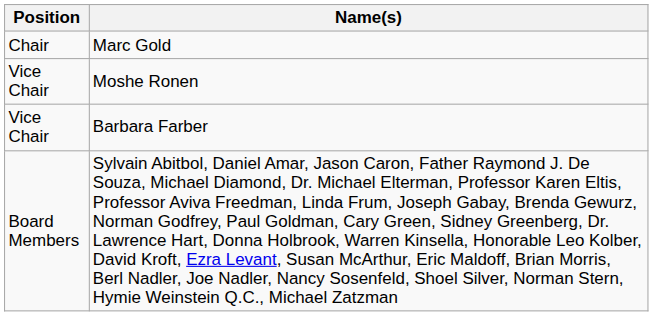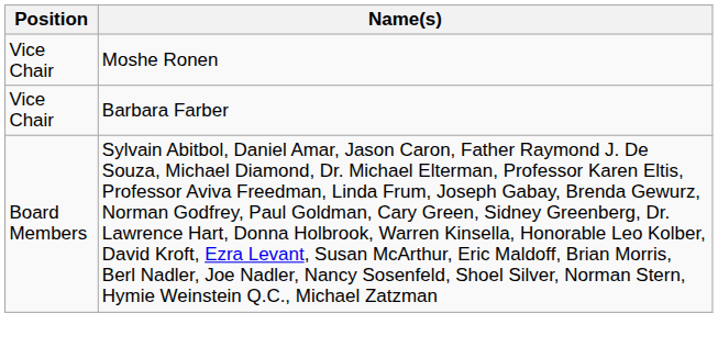- row: Chair | Marc Gold
